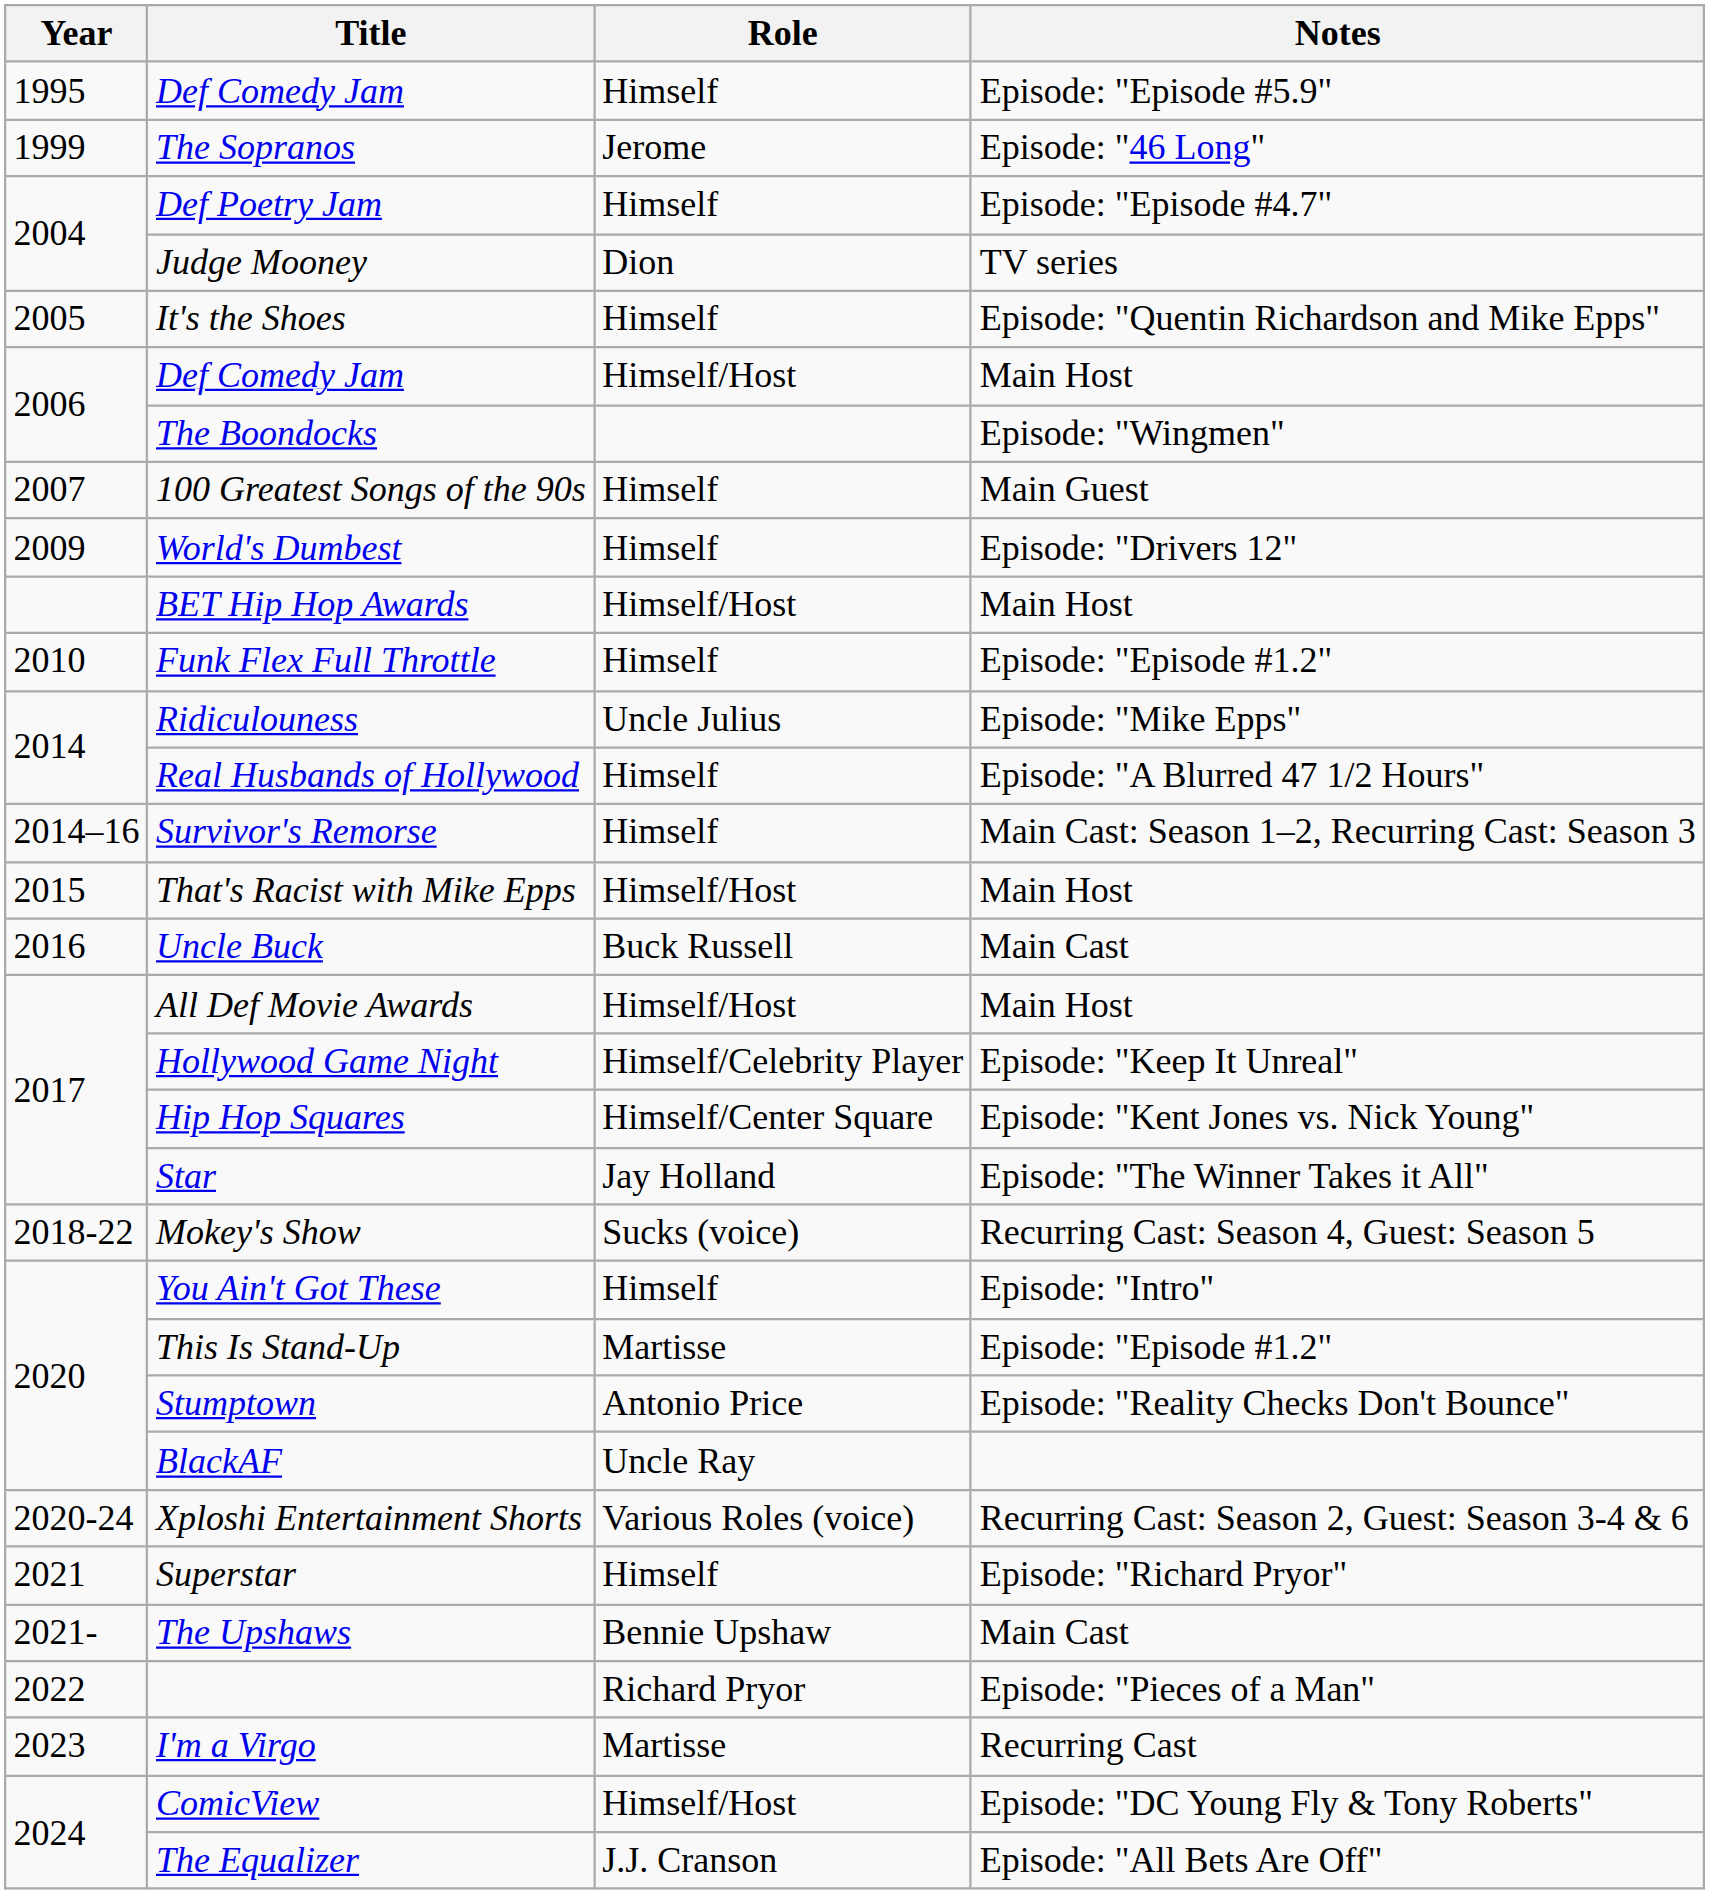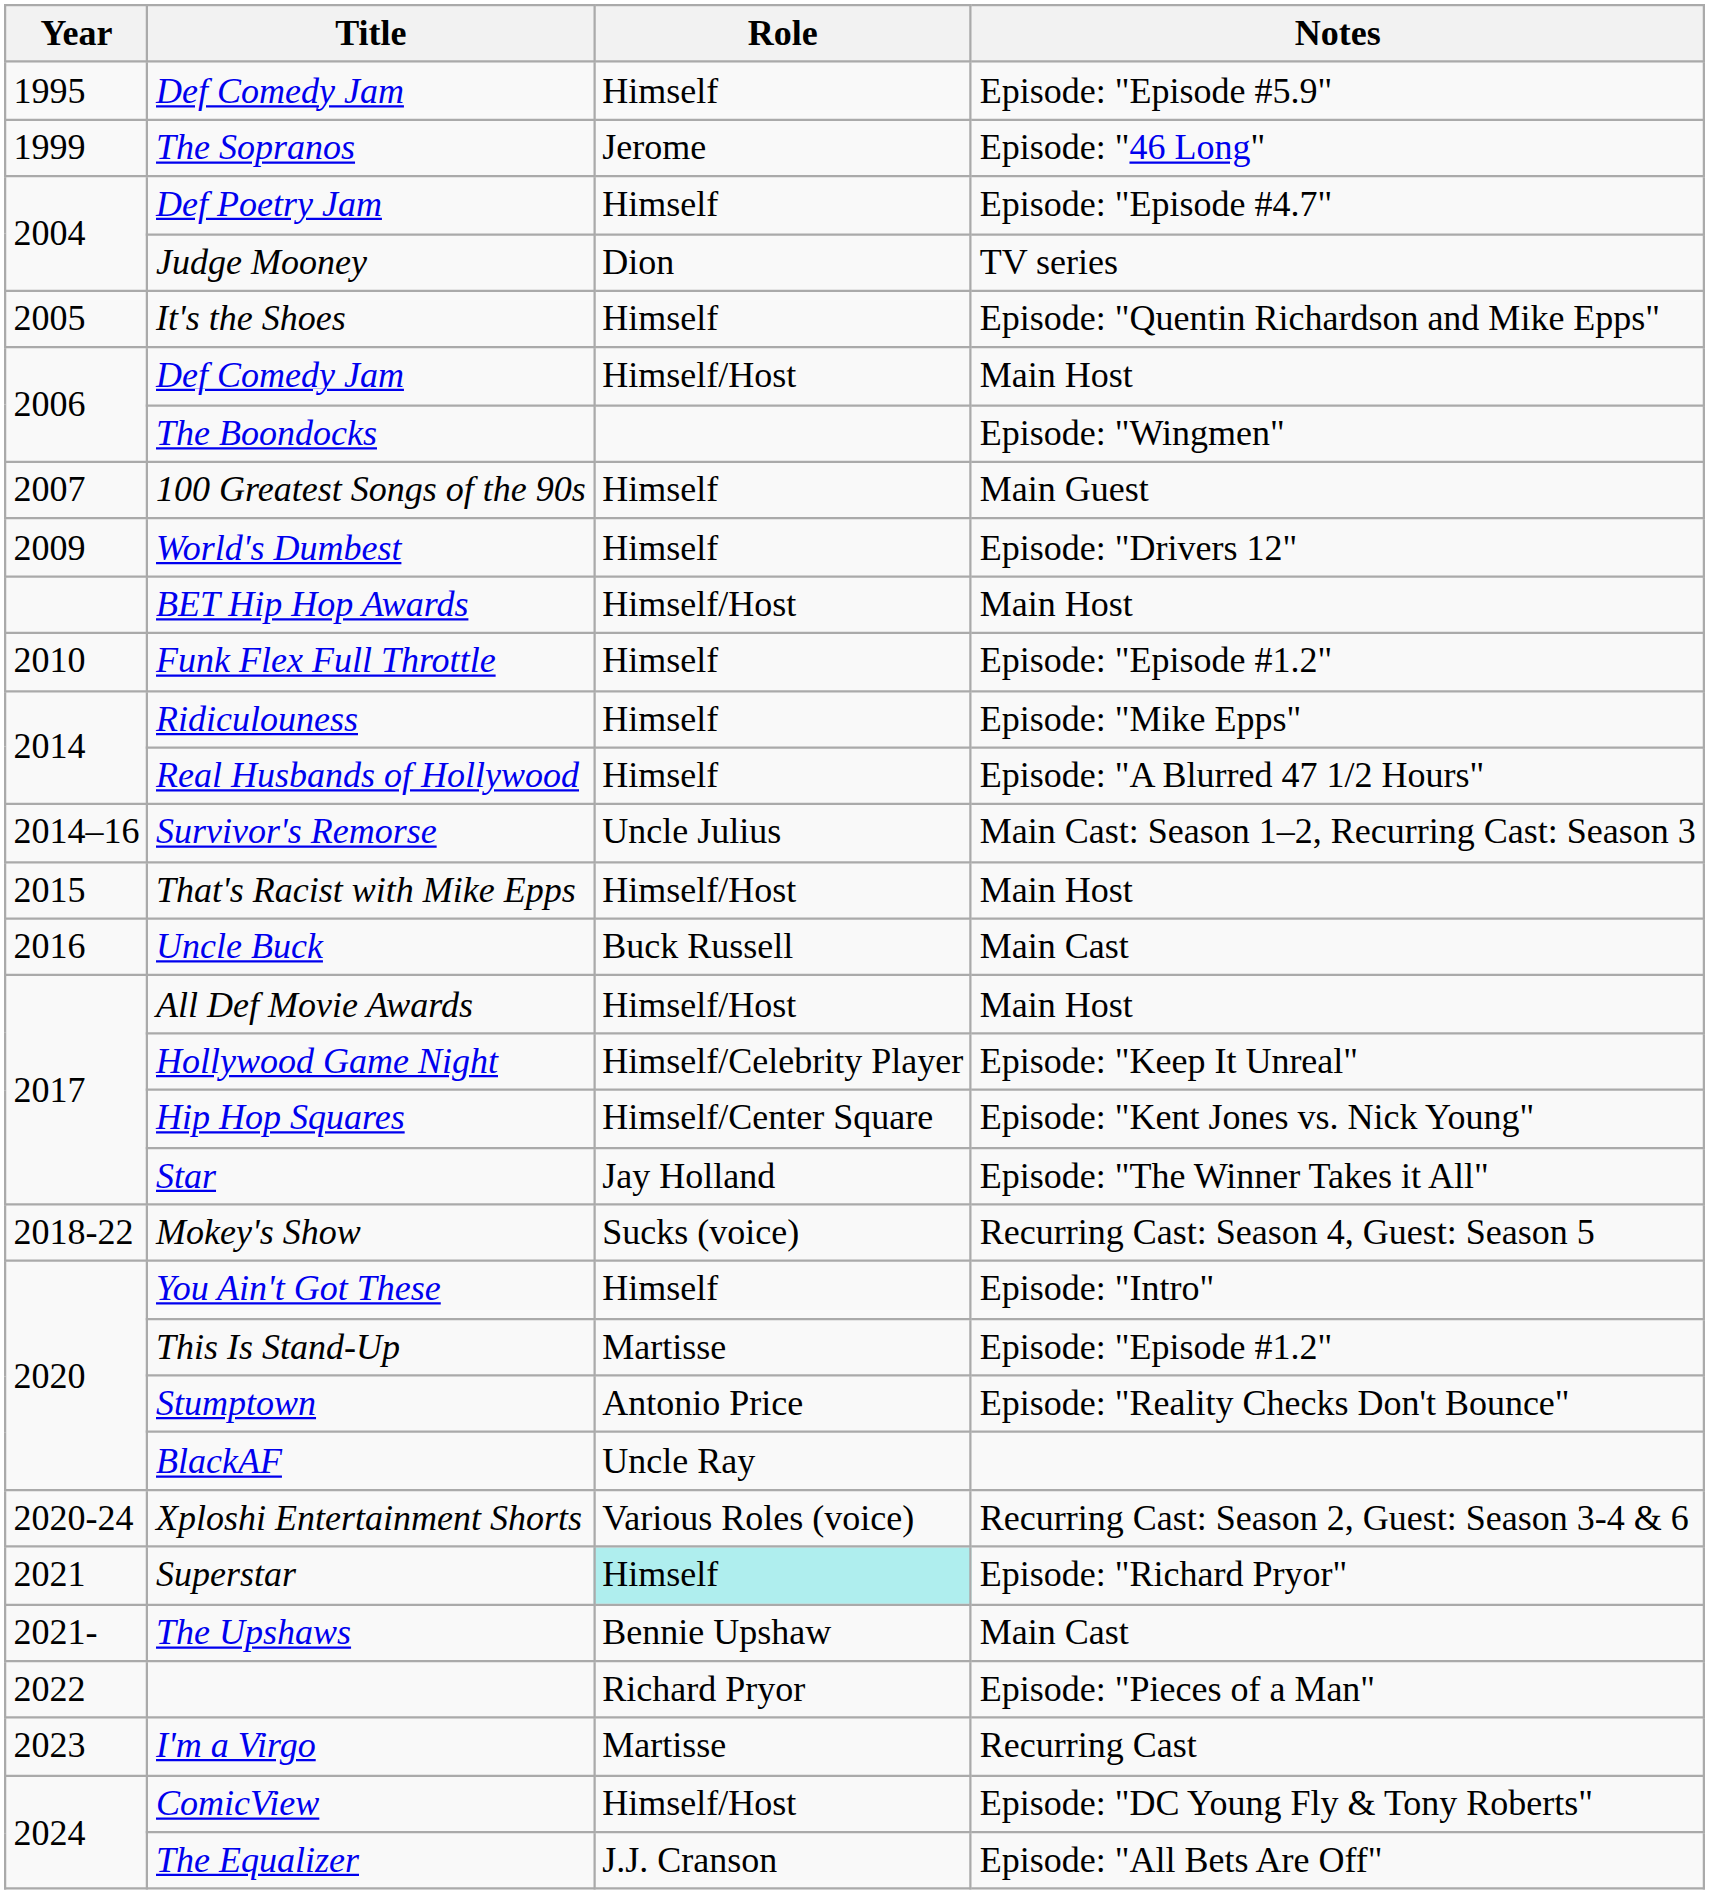Ridiculouness | Role: Uncle Julius -> Himself
Survivor's Remorse | Role: Himself -> Uncle Julius
Superstar | Role: no background -> paleturquoise background
